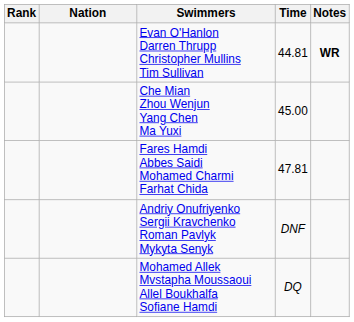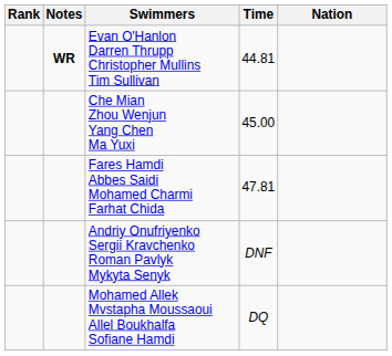columns swapped: Nation <-> Notes
